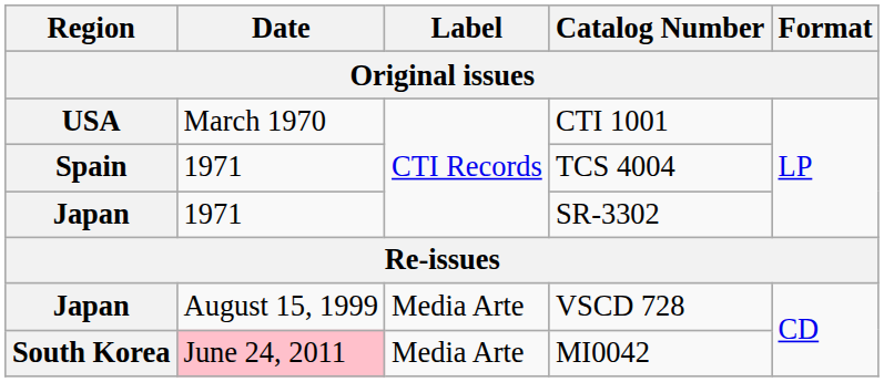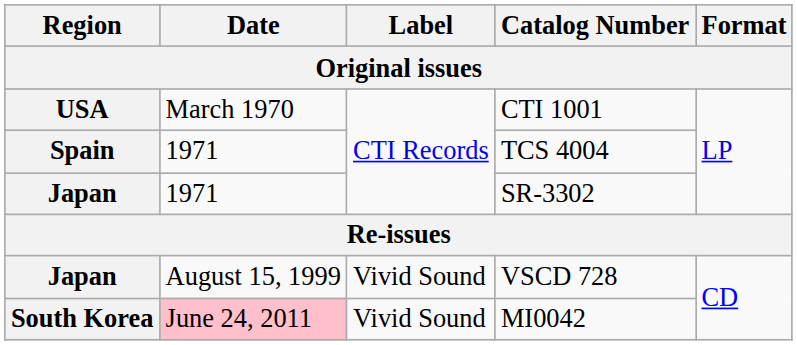VSCD 728 | Label: Media Arte -> Vivid Sound
MI0042 | Label: Media Arte -> Vivid Sound
